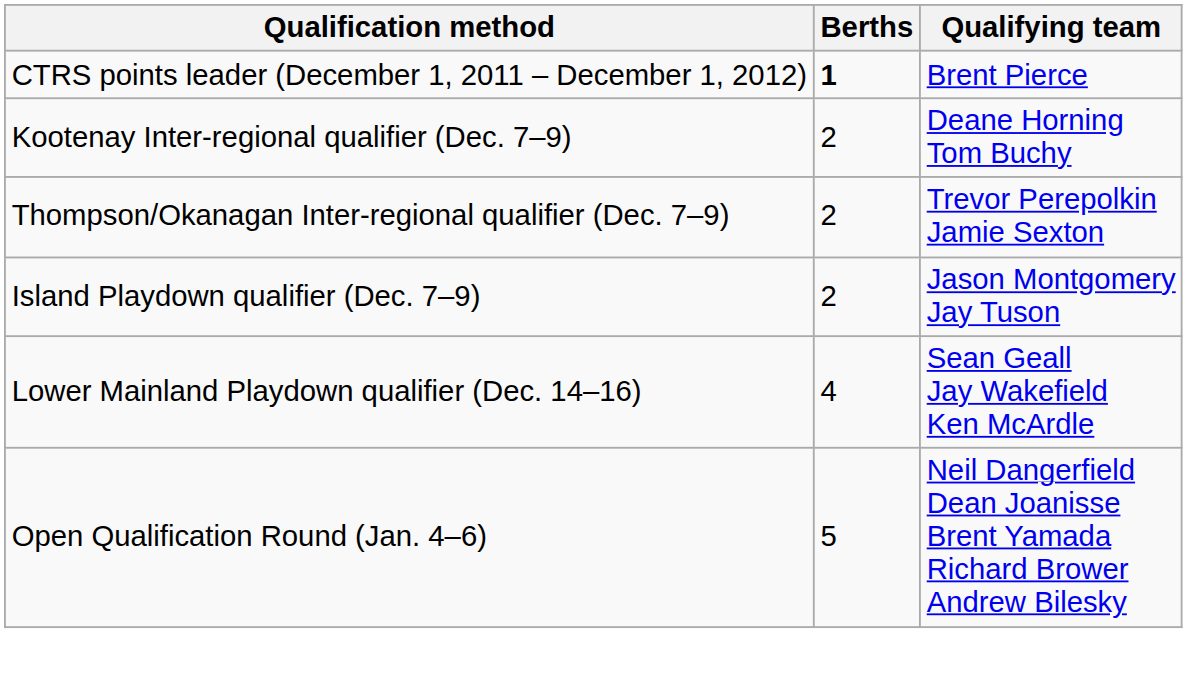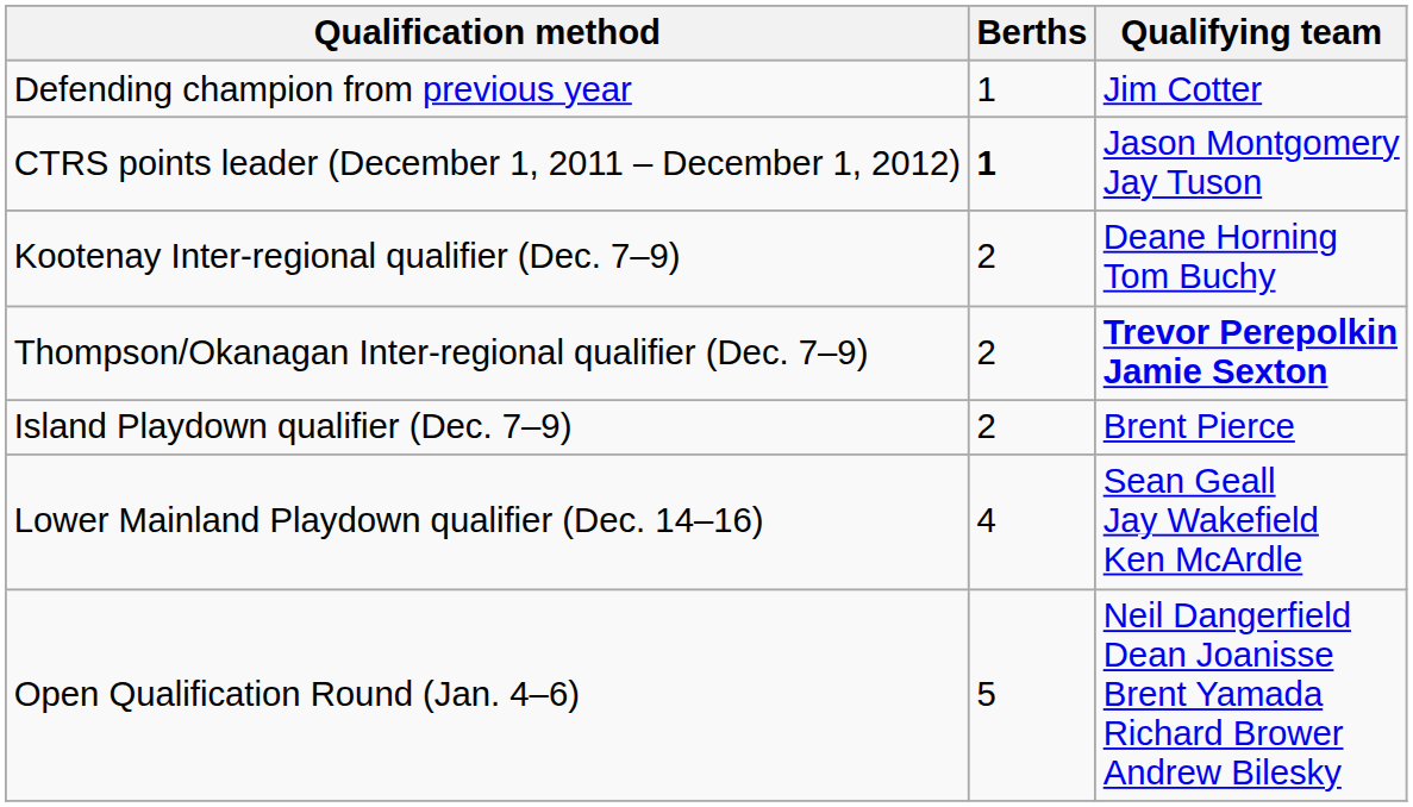+ row: Defending champion from previous year | 1 | Jim Cotter
CTRS points leader (December 1, 2011 – December 1, 2012) | Qualifying team: Brent Pierce -> Jason Montgomery Jay Tuson
Thompson/Okanagan Inter-regional qualifier (Dec. 7–9) | Qualifying team: normal -> bold
Island Playdown qualifier (Dec. 7–9) | Qualifying team: Jason Montgomery Jay Tuson -> Brent Pierce
